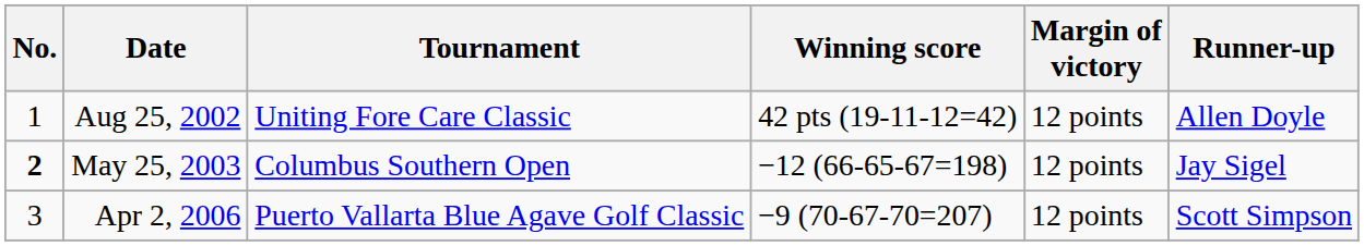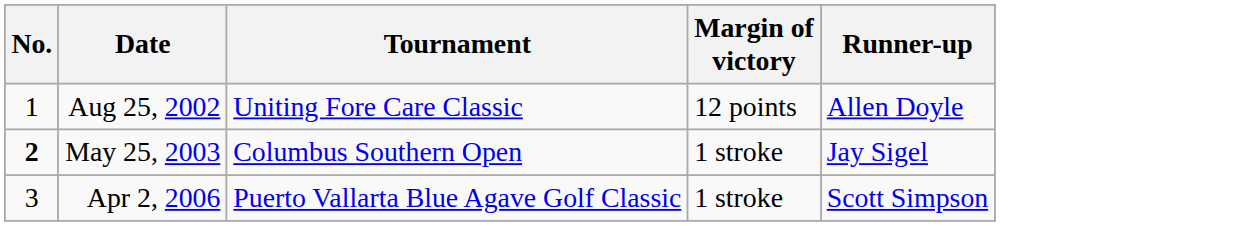- column: Winning score | 42 pts (19-11-12=42) | −12 (66-65-67=198) | −9 (70-67-70=207)
May 25, 2003 | Margin of victory: 12 points -> 1 stroke
Apr 2, 2006 | Margin of victory: 12 points -> 1 stroke
